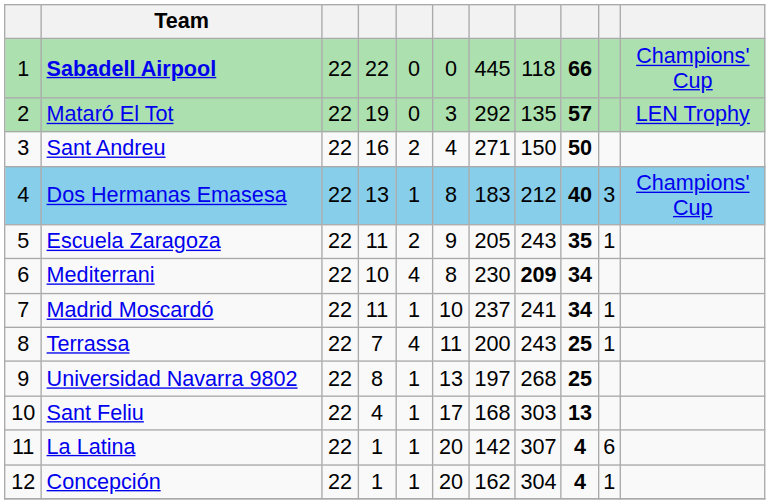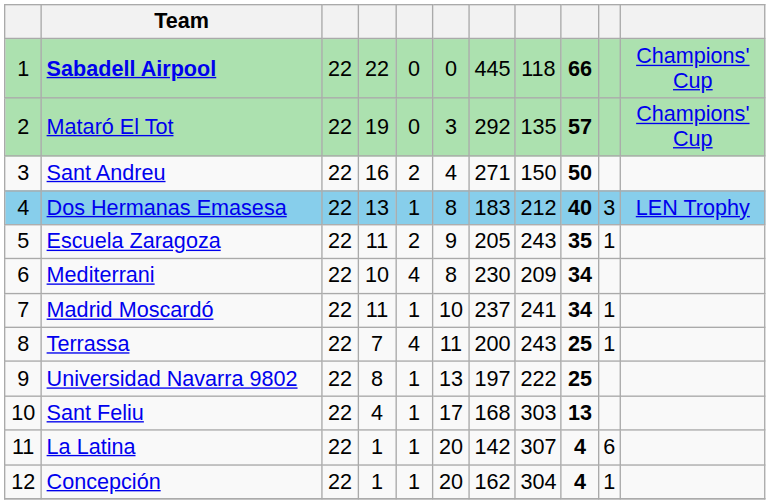Mataró El Tot | column 11: LEN Trophy -> Champions' Cup
Dos Hermanas Emasesa | column 11: Champions' Cup -> LEN Trophy
Mediterrani | column 8: bold -> normal
Universidad Navarra 9802 | column 8: 268 -> 222
